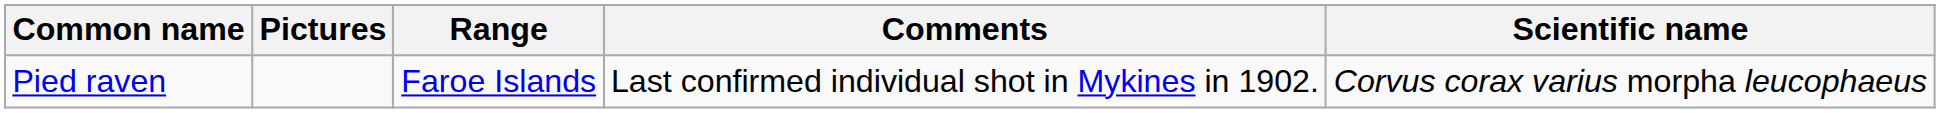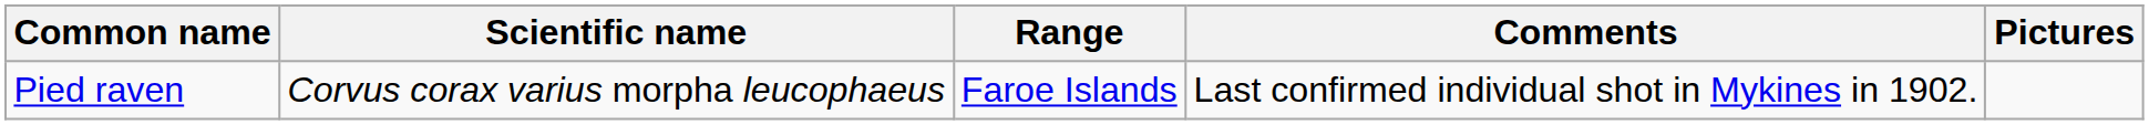columns swapped: Scientific name <-> Pictures
